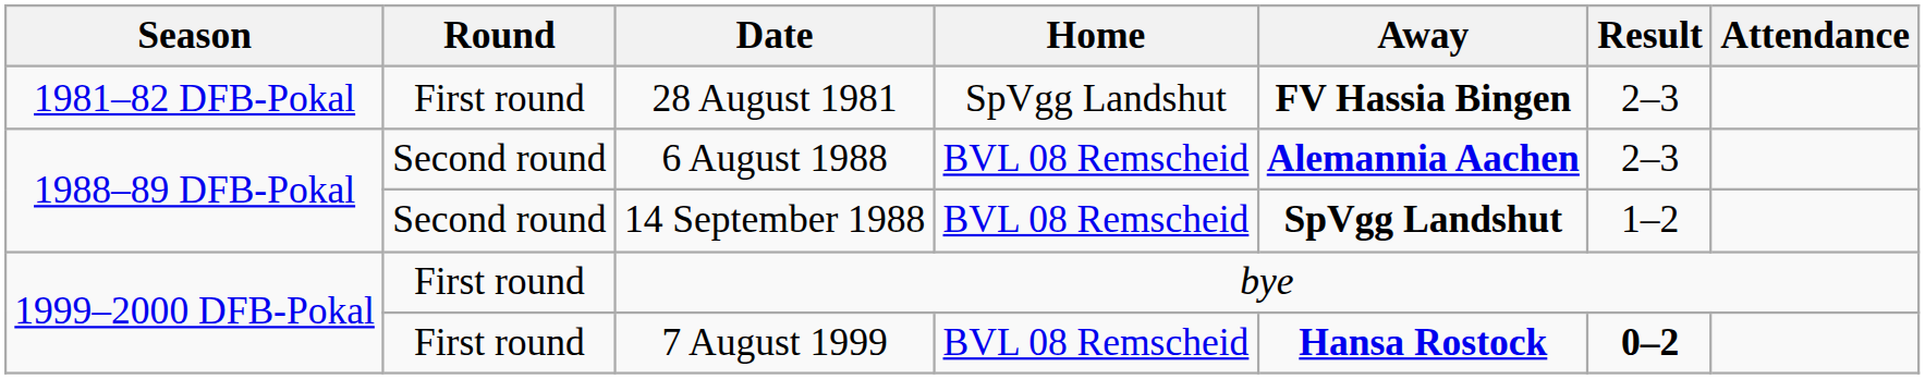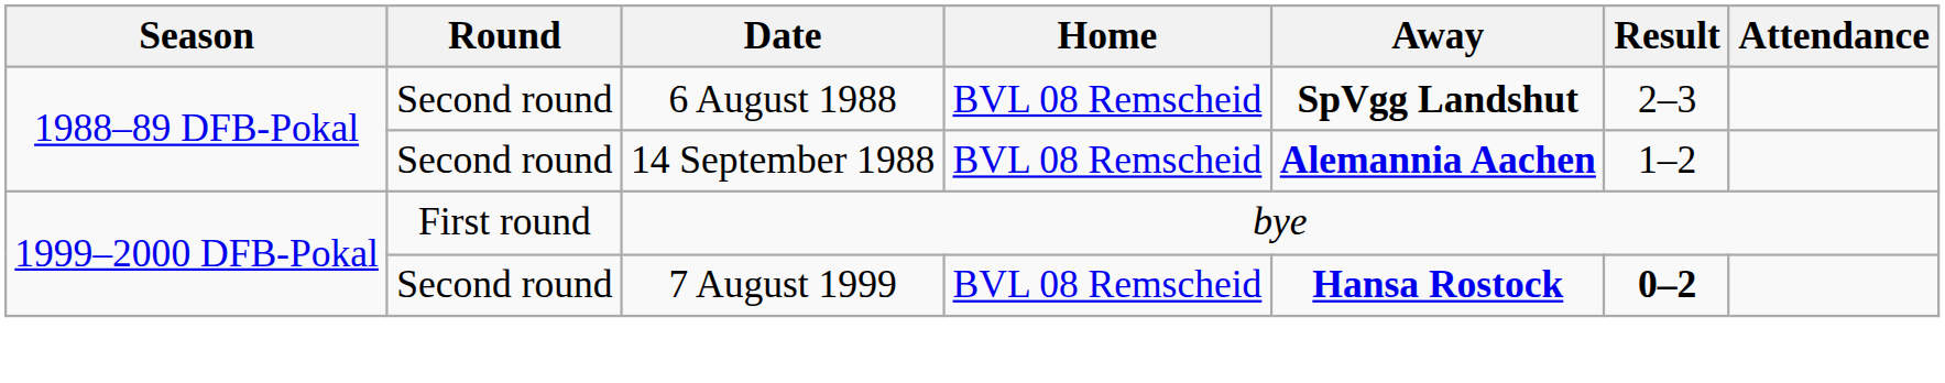- row: 1981–82 DFB-Pokal | First round | 28 August 1981 | SpVgg Landshut | FV Hassia Bingen | 2–3
6 August 1988 | Away: Alemannia Aachen -> SpVgg Landshut
14 September 1988 | Away: SpVgg Landshut -> Alemannia Aachen
7 August 1999 | Round: First round -> Second round
